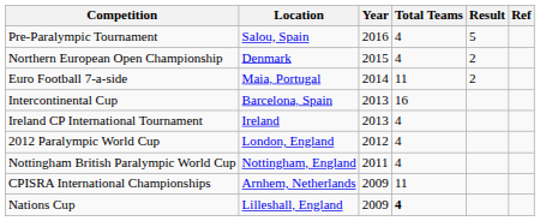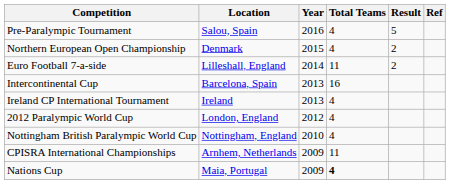Euro Football 7-a-side | Location: Maia, Portugal -> Lilleshall, England
Nottingham British Paralympic World Cup | Year: 2011 -> 2010
Nations Cup | Location: Lilleshall, England -> Maia, Portugal
